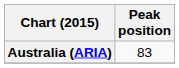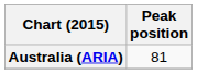Australia (ARIA) | Peak position: 83 -> 81
